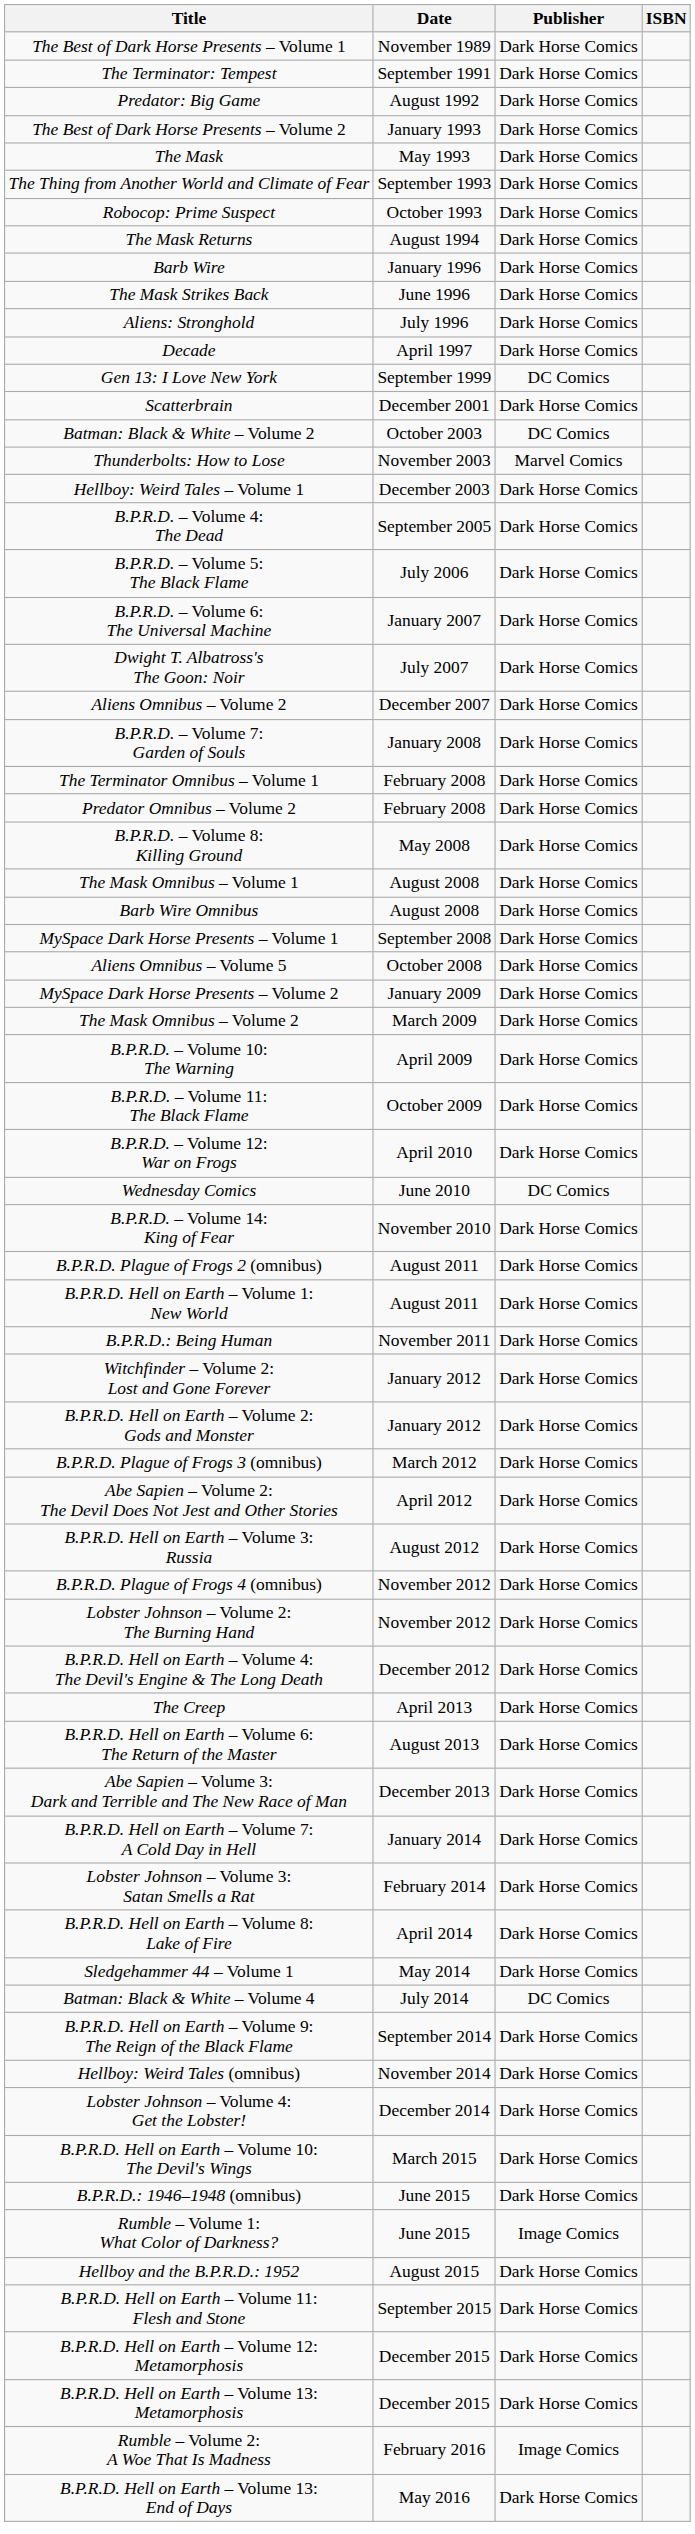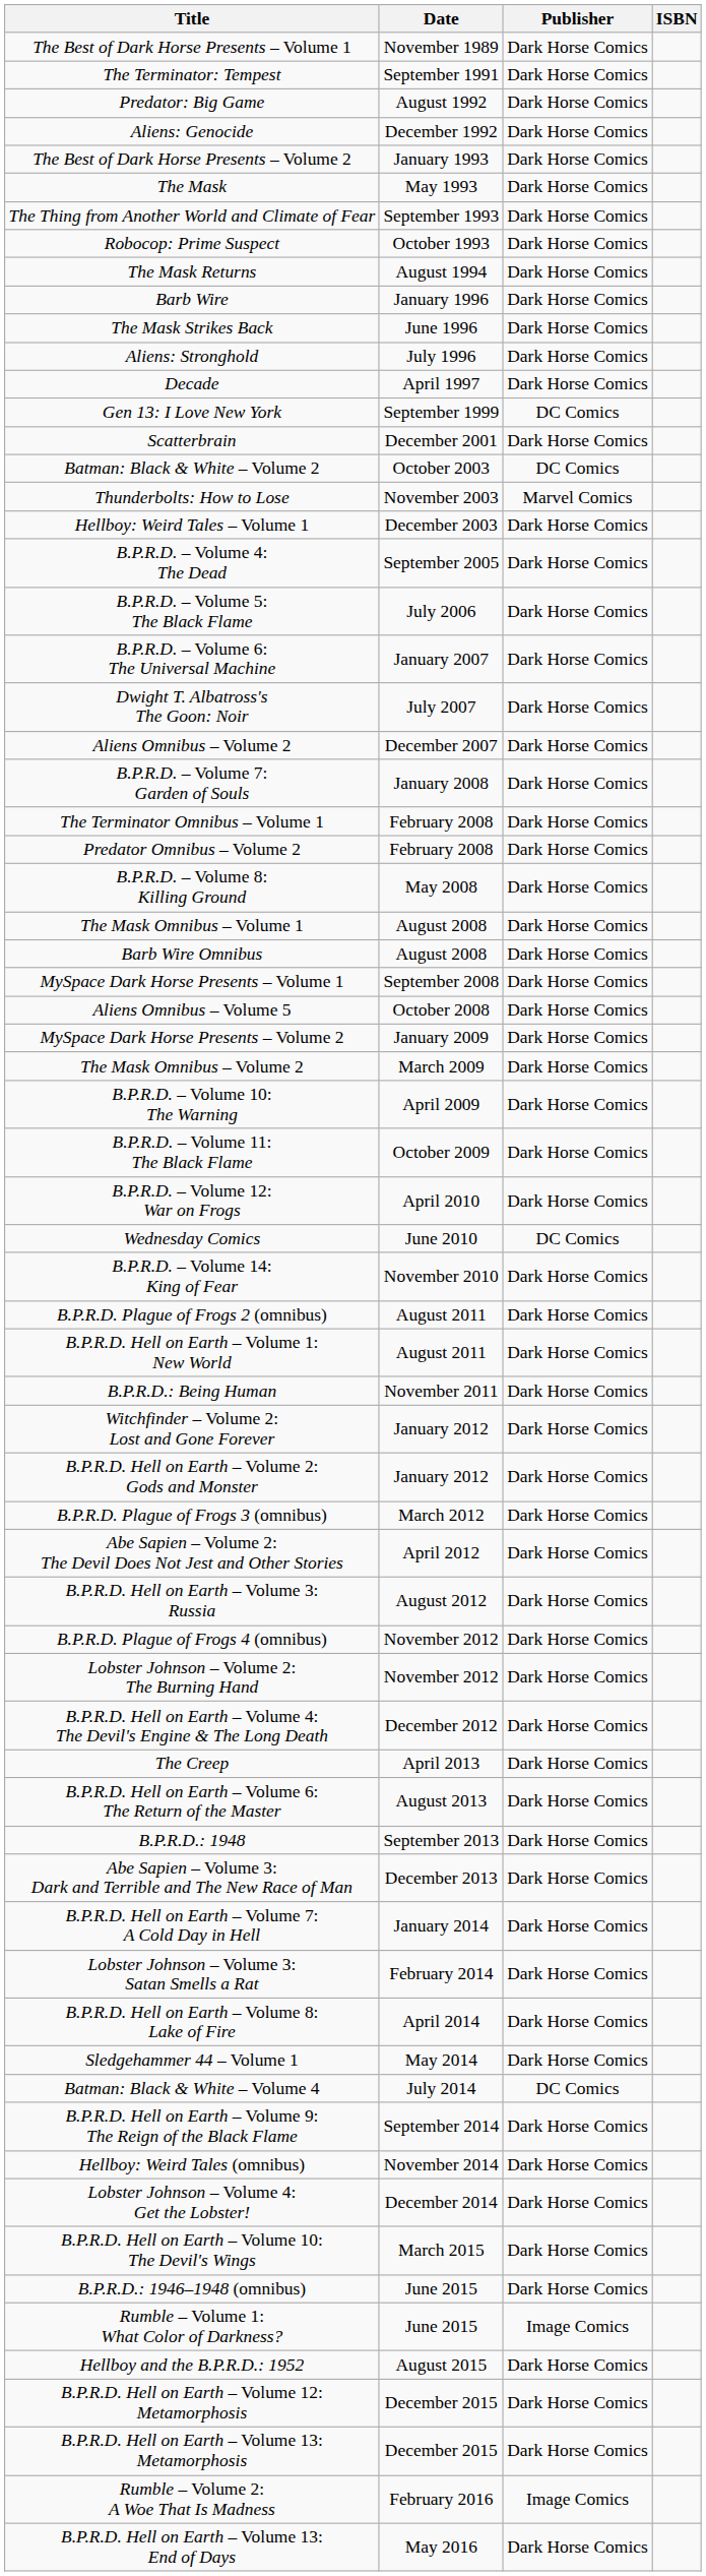+ row: Aliens: Genocide | December 1992 | Dark Horse Comics
+ row: B.P.R.D.: 1948 | September 2013 | Dark Horse Comics
- row: B.P.R.D. Hell on Earth – Volume 11: Flesh and Stone | September 2015 | Dark Horse Comics
